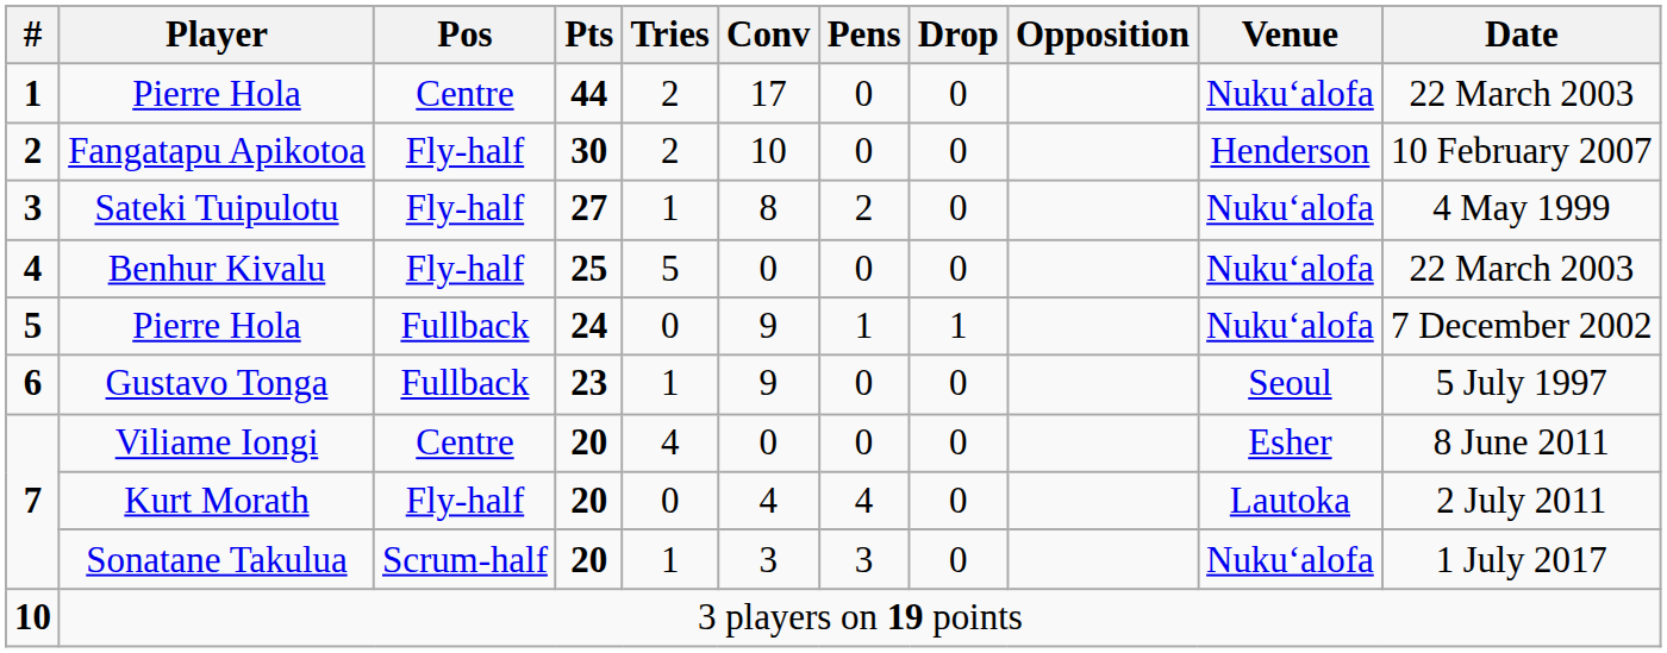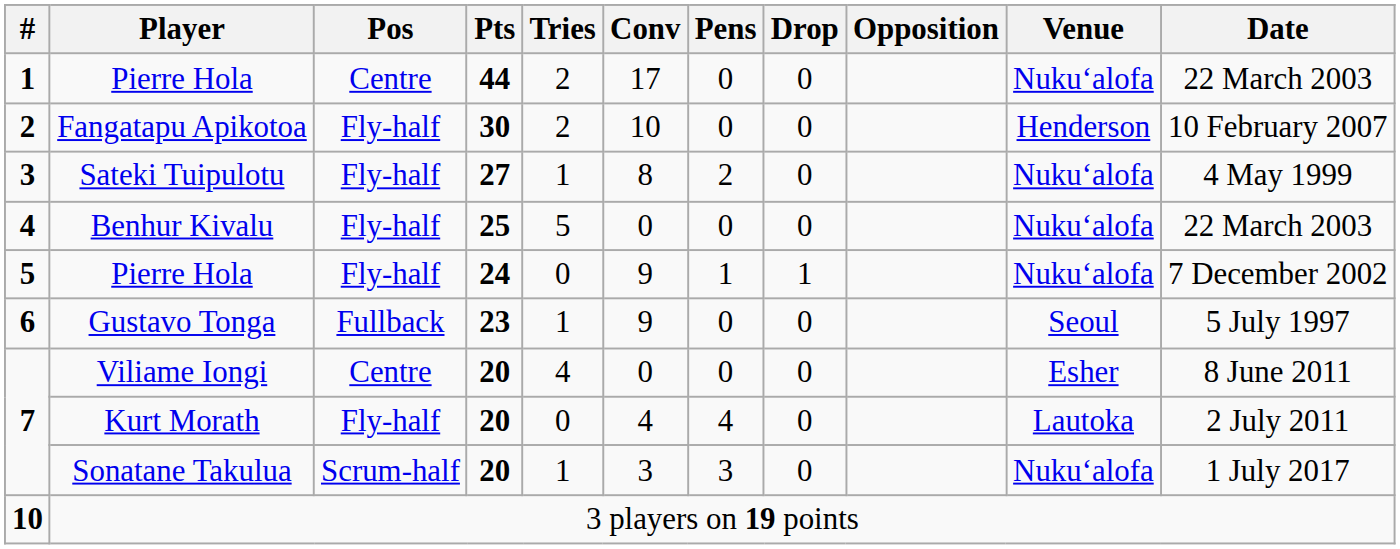5 / Pierre Hola | Pos: Fullback -> Fly-half
